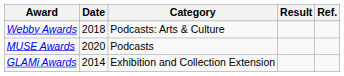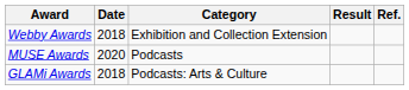Webby Awards | Category: Podcasts: Arts & Culture -> Exhibition and Collection Extension
GLAMi Awards | Date: 2014 -> 2018
GLAMi Awards | Category: Exhibition and Collection Extension -> Podcasts: Arts & Culture
